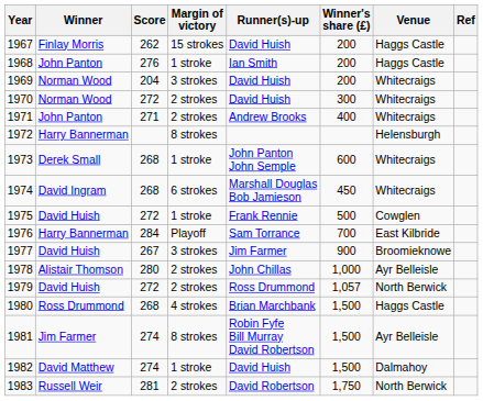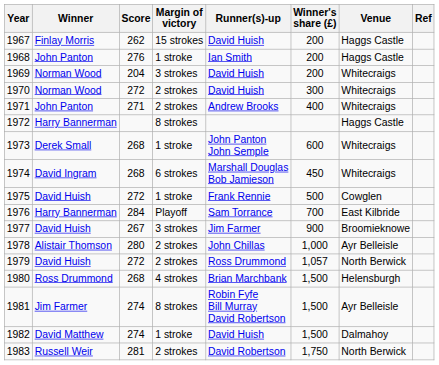1972 | Venue: Helensburgh -> Haggs Castle
1980 | Venue: Haggs Castle -> Helensburgh
